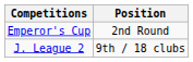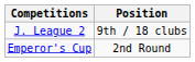rows swapped: J. League 2 <-> Emperor's Cup
